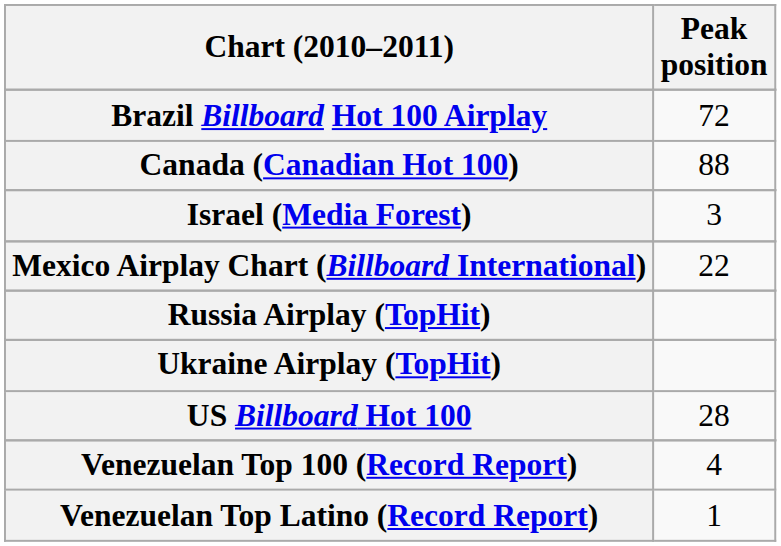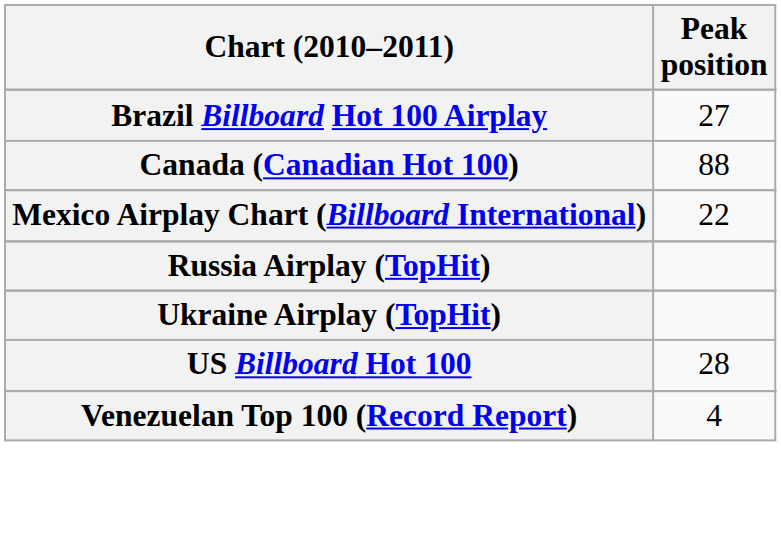Brazil Billboard Hot 100 Airplay | Peak position: 72 -> 27
- row: Israel (Media Forest) | 3
- row: Venezuelan Top Latino (Record Report) | 1
